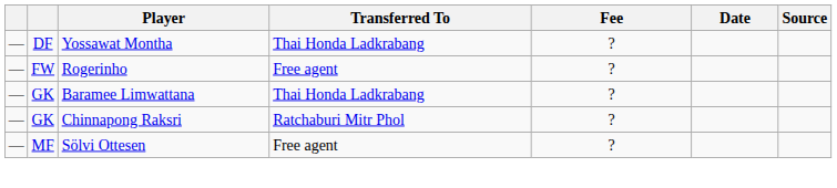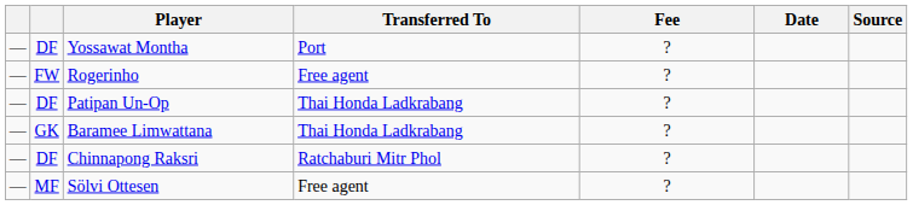Yossawat Montha | Transferred To: Thai Honda Ladkrabang -> Port
+ row: — | DF | Patipan Un-Op | Thai Honda Ladkrabang | ?
Chinnapong Raksri | column 2: GK -> DF
